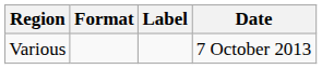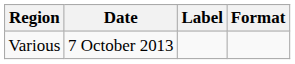columns swapped: Date <-> Format
